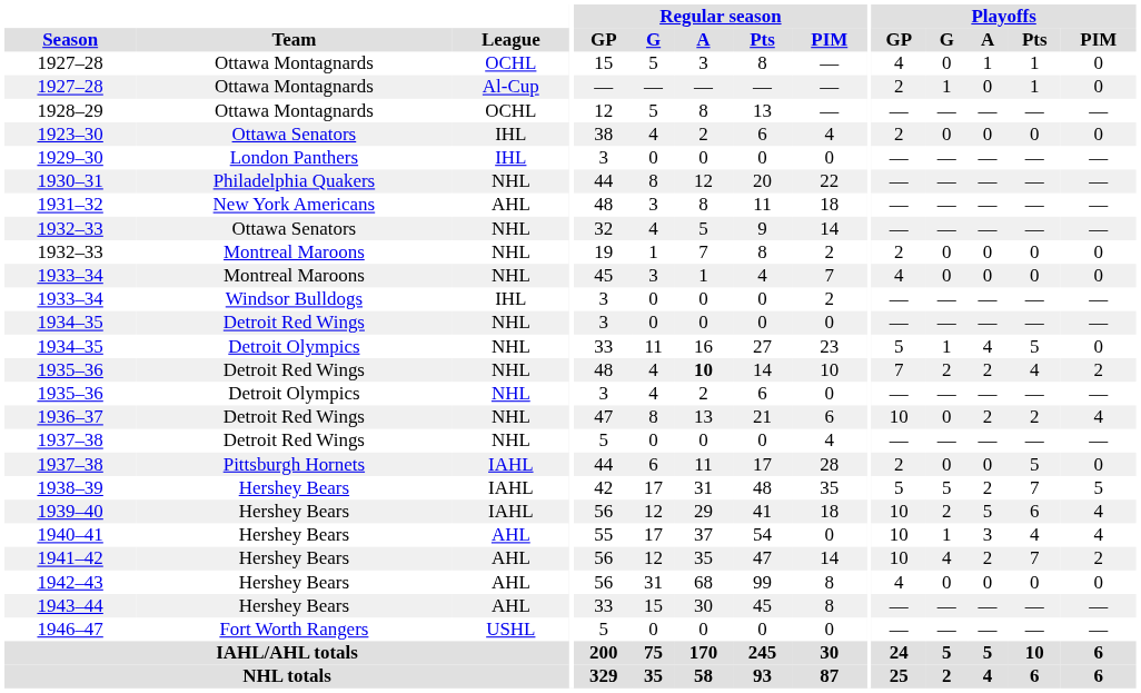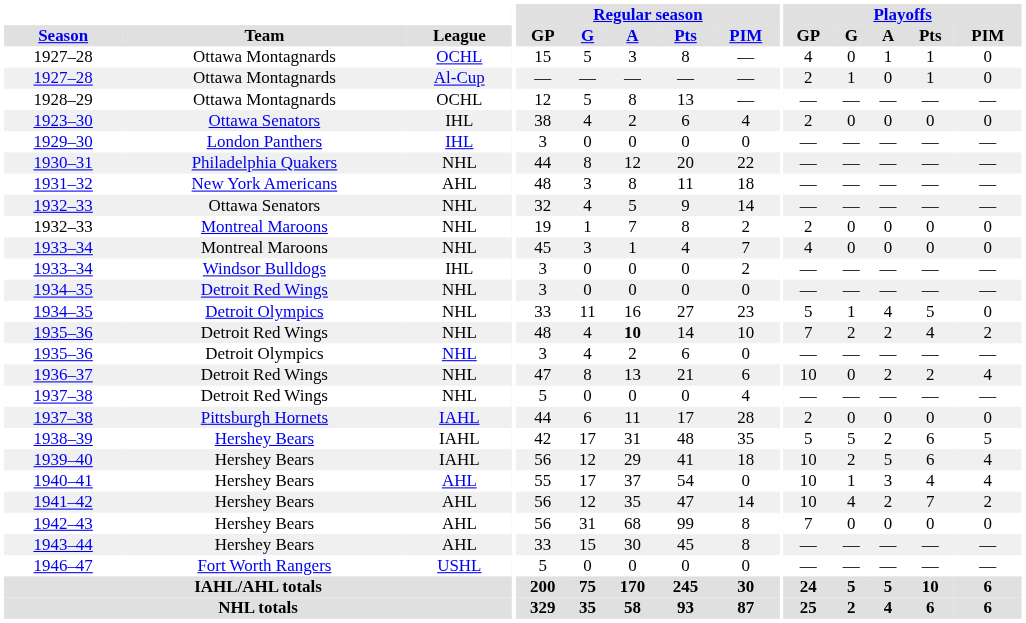1937–38 / Pittsburgh Hornets | Playoffs / Pts: 5 -> 0
1938–39 | Playoffs / Pts: 7 -> 6
1942–43 | Playoffs / GP: 4 -> 7
